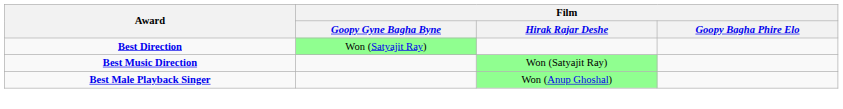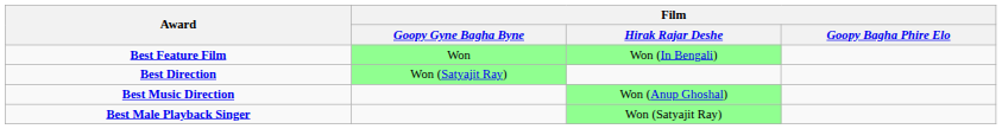+ row: Best Feature Film | Won | Won (In Bengali)
Best Music Direction | Film / Hirak Rajar Deshe: Won (Satyajit Ray) -> Won (Anup Ghoshal)
Best Male Playback Singer | Film / Hirak Rajar Deshe: Won (Anup Ghoshal) -> Won (Satyajit Ray)
